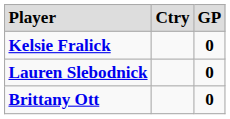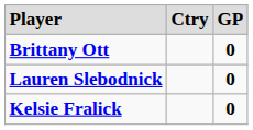rows swapped: Brittany Ott <-> Kelsie Fralick
